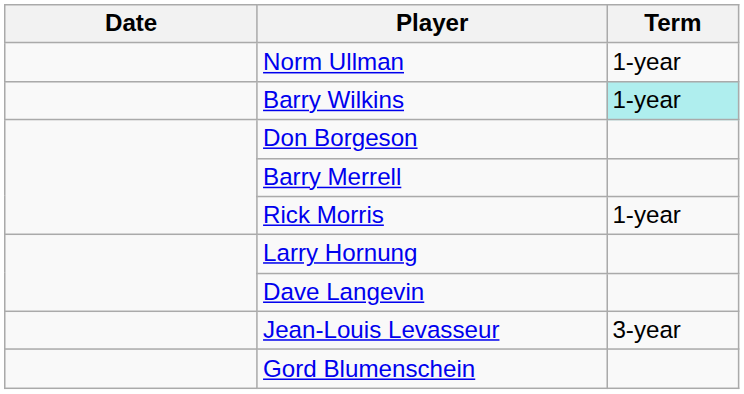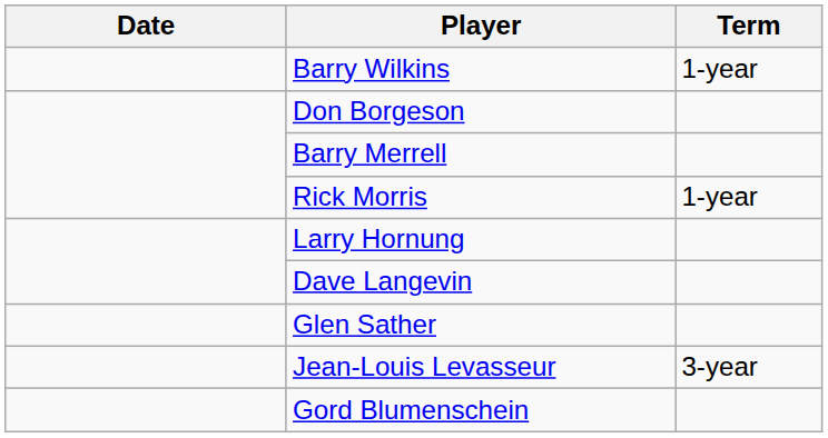- row: Norm Ullman | 1-year
Barry Wilkins | Term: paleturquoise background -> no background
+ row: Glen Sather
